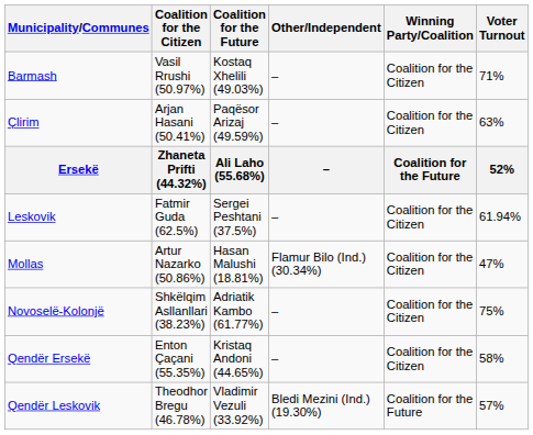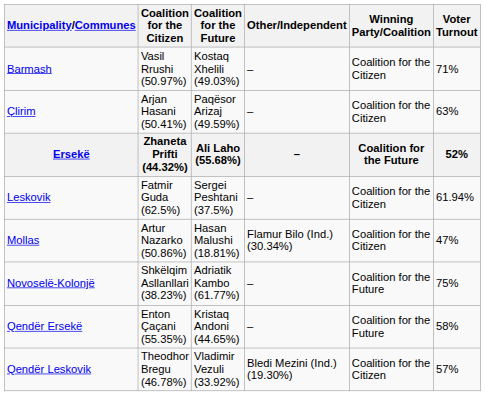Novoselë-Kolonjë | Winning Party/Coalition: Coalition for the Citizen -> Coalition for the Future
Qendër Ersekë | Winning Party/Coalition: Coalition for the Citizen -> Coalition for the Future
Qendër Leskovik | Winning Party/Coalition: Coalition for the Future -> Coalition for the Citizen
